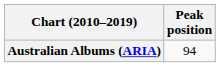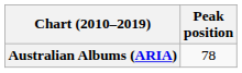Australian Albums (ARIA) | Peak position: 94 -> 78
